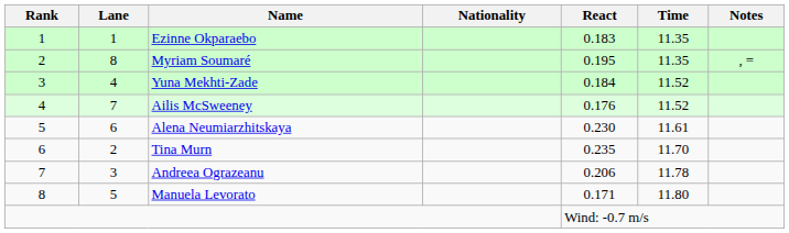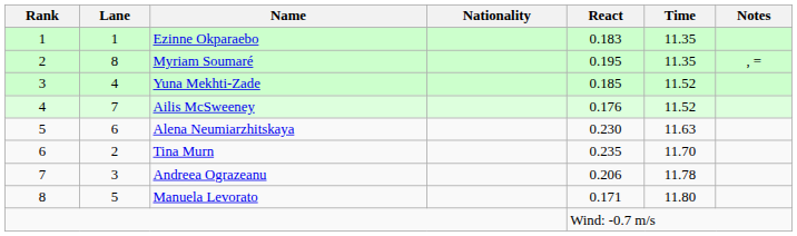Yuna Mekhti-Zade | React: 0.184 -> 0.185
Alena Neumiarzhitskaya | Time: 11.61 -> 11.63
